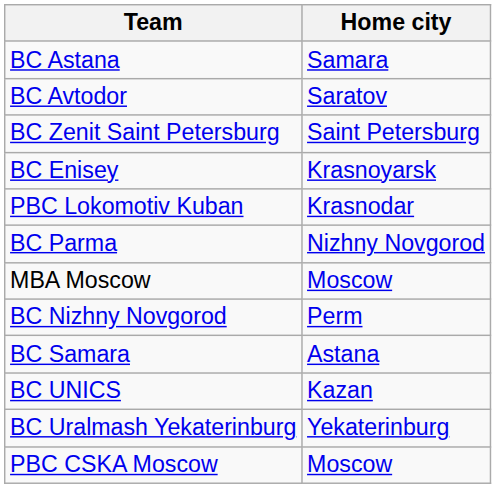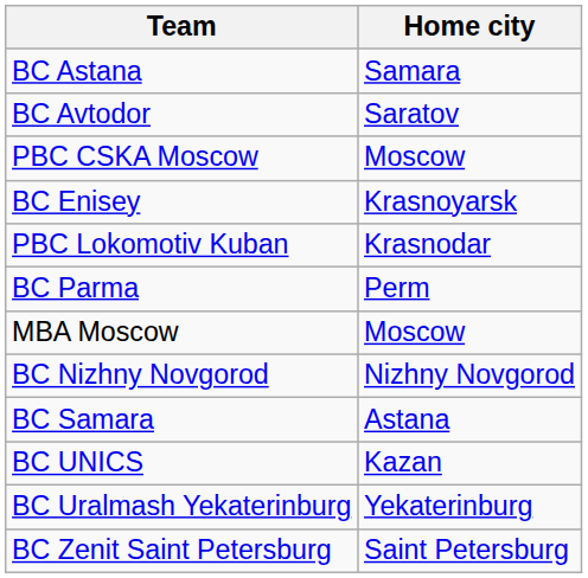rows swapped: PBC CSKA Moscow <-> BC Zenit Saint Petersburg
BC Parma | Home city: Nizhny Novgorod -> Perm
BC Nizhny Novgorod | Home city: Perm -> Nizhny Novgorod
